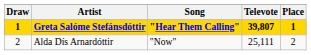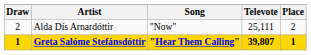rows swapped: Greta Salóme Stefánsdóttir <-> Alda Dís Arnardóttir
